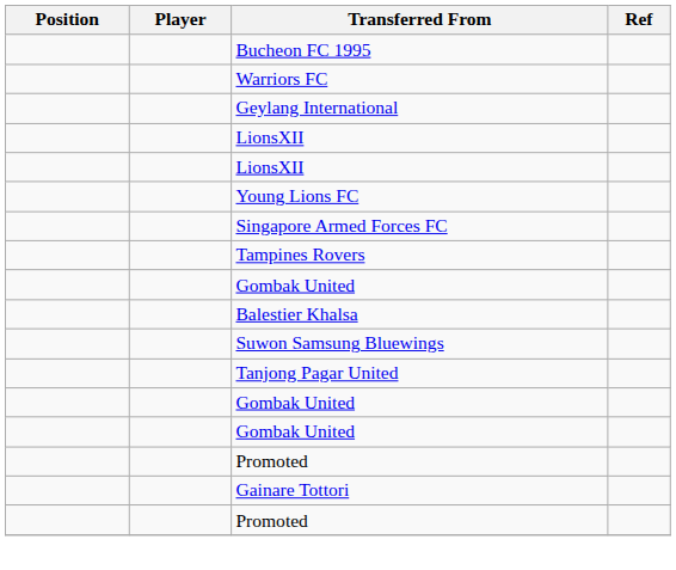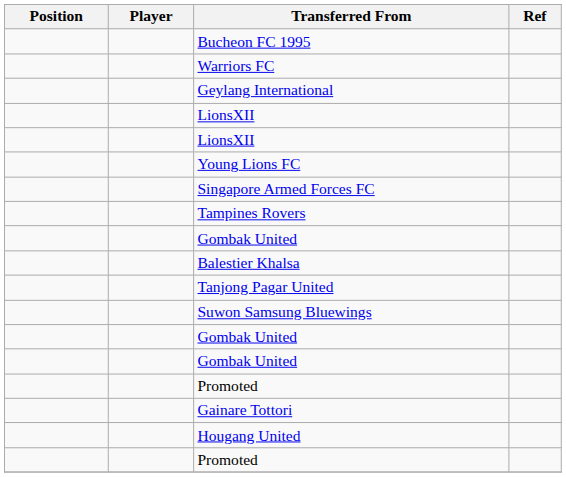rows swapped: Suwon Samsung Bluewings <-> Tanjong Pagar United
+ row: Hougang United
